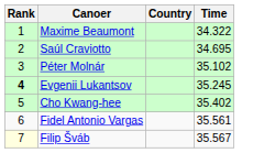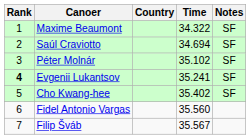+ column: Notes | SF | SF | SF | SF | SF
Saúl Craviotto | Time: 34.695 -> 34.694
Evgenii Lukantsov | Time: 35.245 -> 35.241
Fidel Antonio Vargas | Time: 35.561 -> 35.560
Filip Šváb | Rank: lightyellow background -> no background
